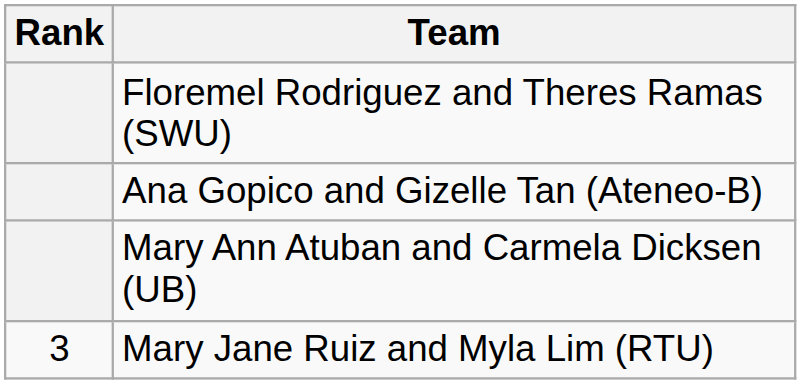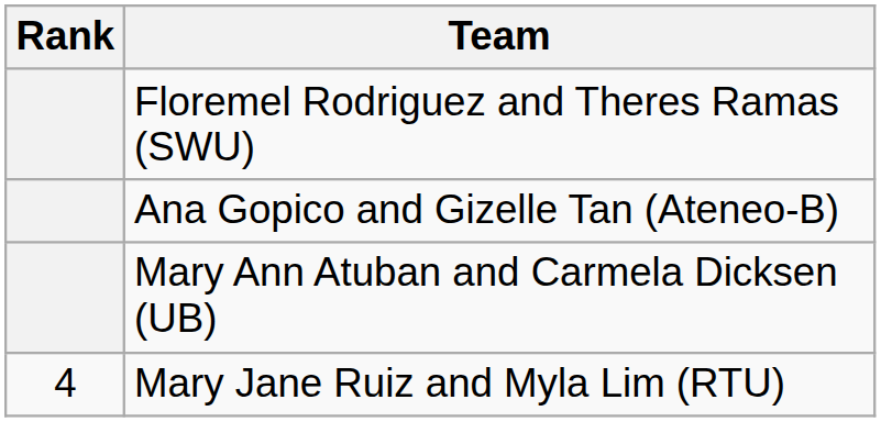Mary Jane Ruiz and Myla Lim (RTU) | Rank: 3 -> 4
